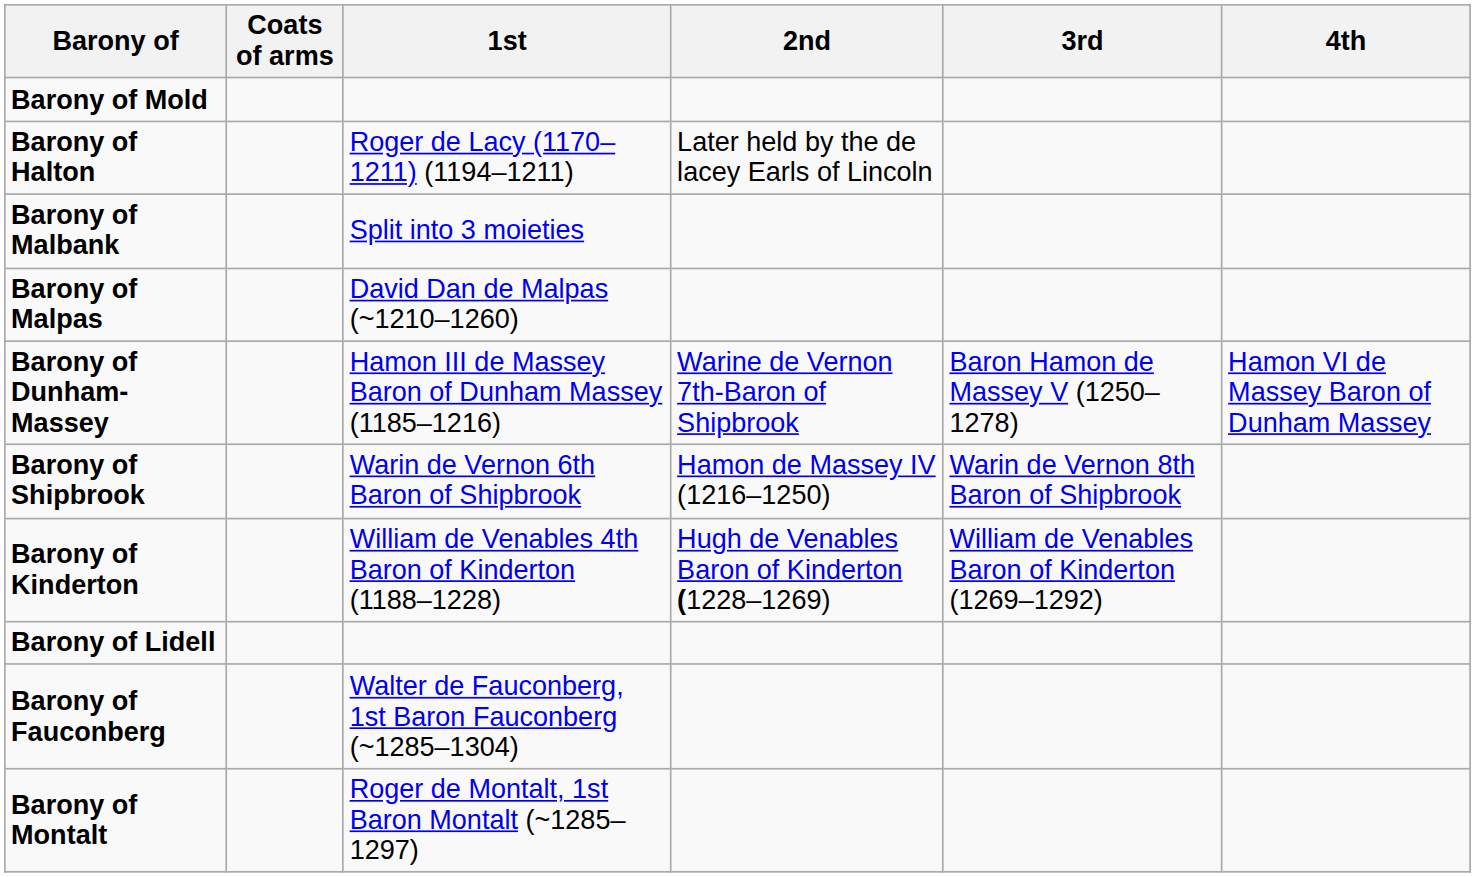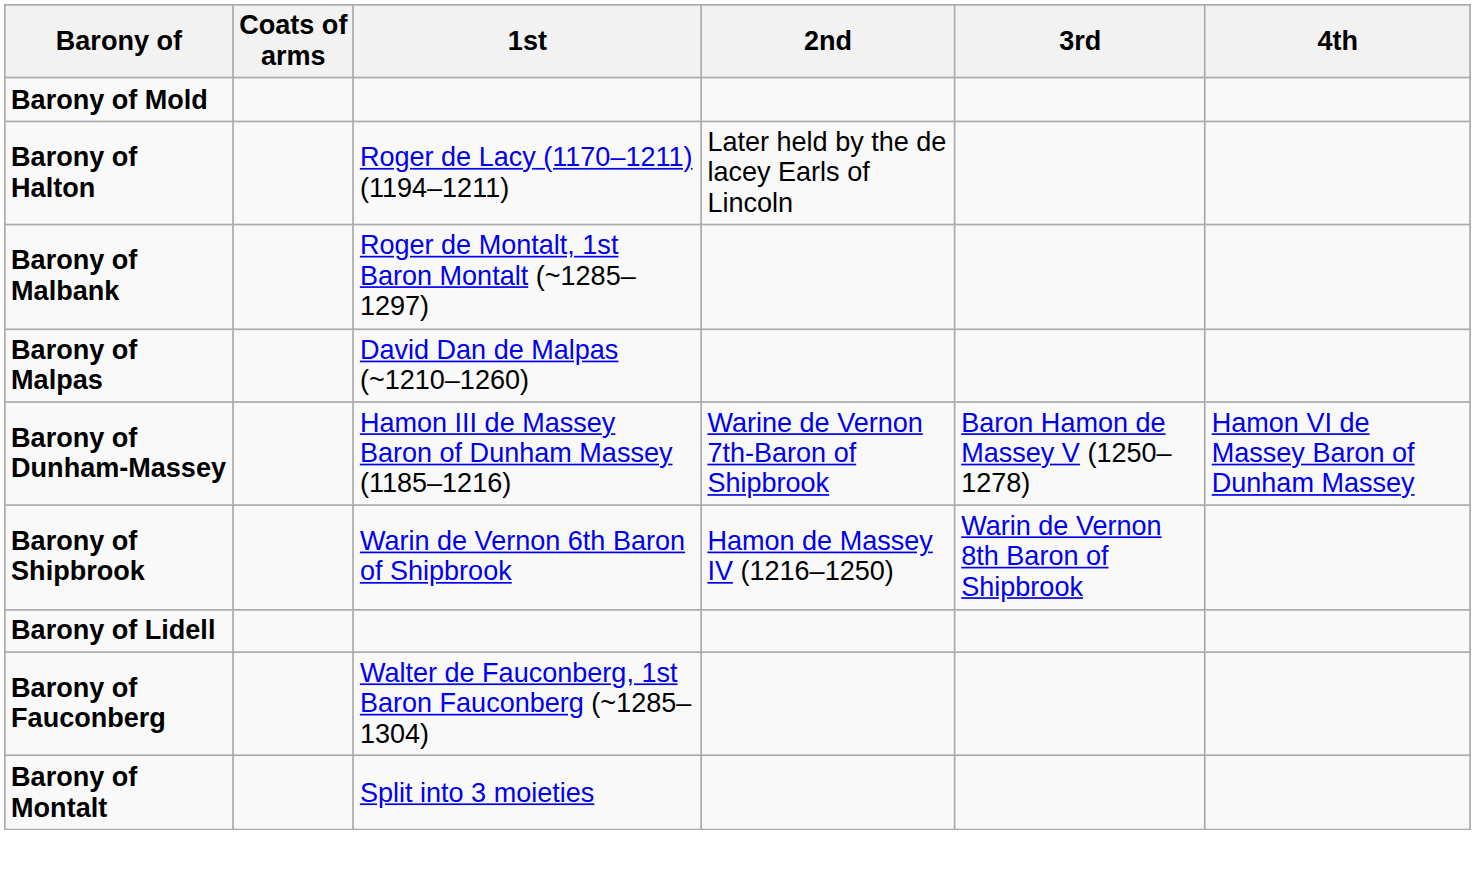Barony of Malbank | 1st: Split into 3 moieties -> Roger de Montalt, 1st Baron Montalt (~1285–1297)
- row: Barony of Kinderton | William de Venables 4th Baron of Kinderton (1188–1228) | Hugh de Venables Baron of Kinderton (1228–1269) | William de Venables Baron of Kinderton (1269–1292)
Barony of Montalt | 1st: Roger de Montalt, 1st Baron Montalt (~1285–1297) -> Split into 3 moieties
